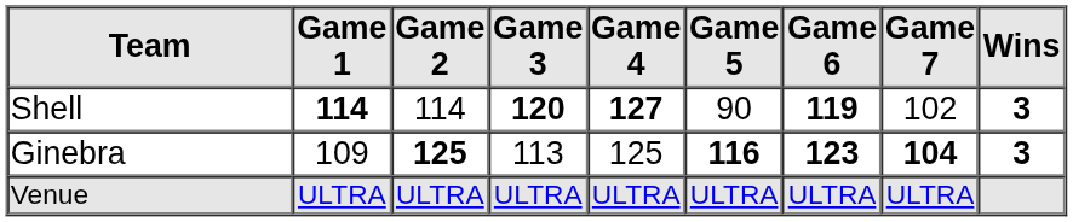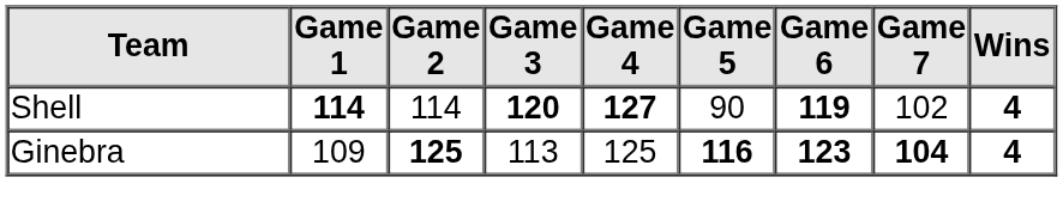Shell | Wins: 3 -> 4
Ginebra | Wins: 3 -> 4
- row: Venue | ULTRA | ULTRA | ULTRA | ULTRA | ULTRA | ULTRA | ULTRA
